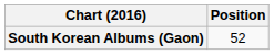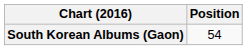South Korean Albums (Gaon) | Position: 52 -> 54
